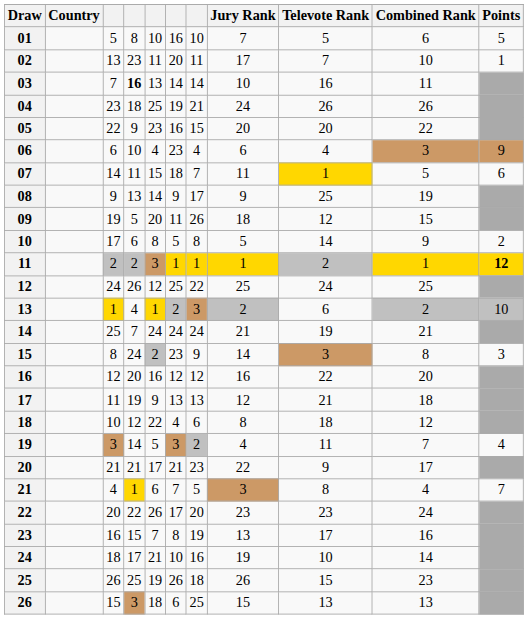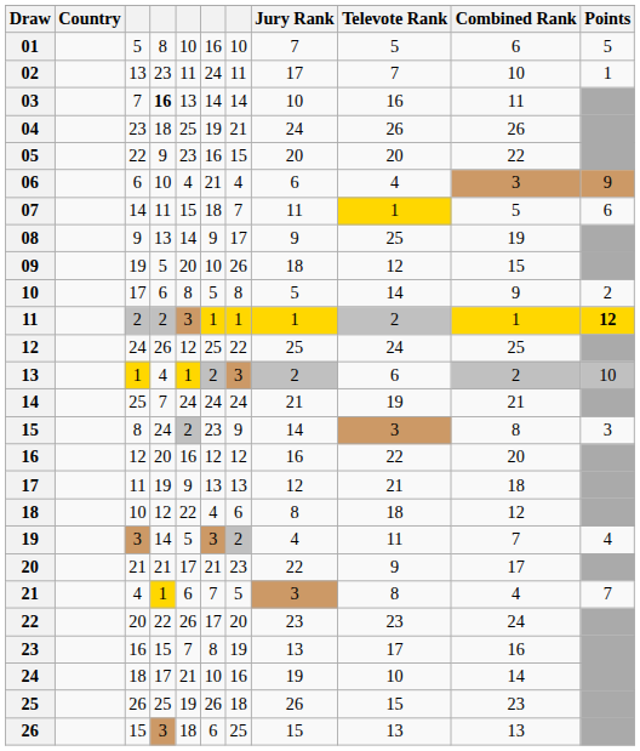02 | column 6: 20 -> 24
06 | column 6: 23 -> 21
09 | column 6: 11 -> 10
